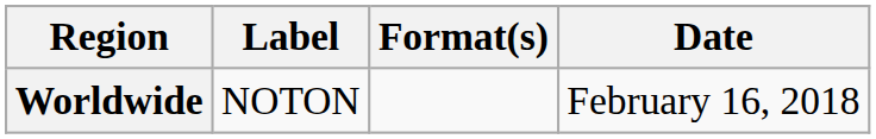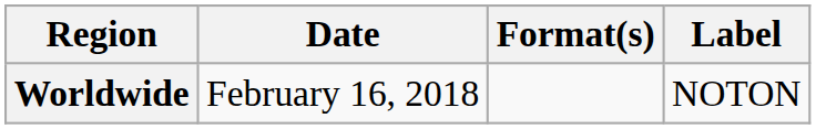columns swapped: Date <-> Label
